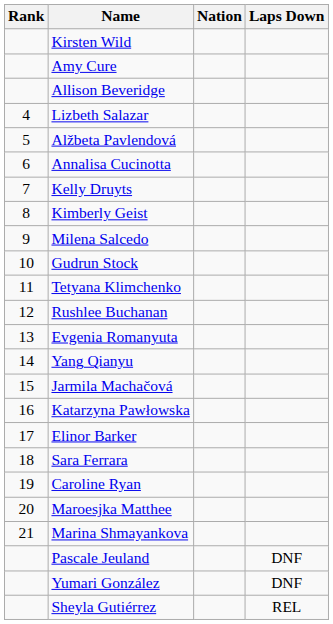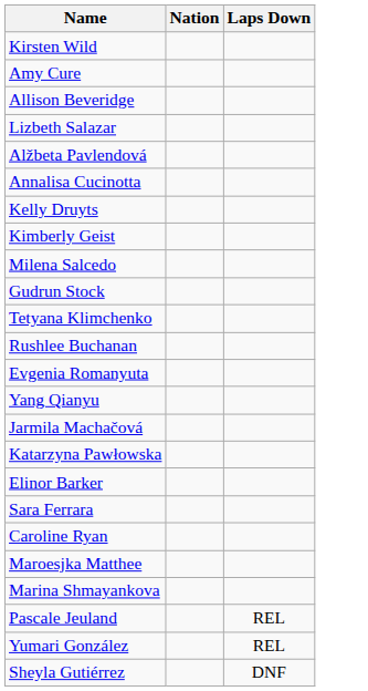- column: Rank | 4 | 5 | 6 | 7 | 8 | 9 | 10 | 11 | 12 | 13 | 14 | 15 | 16 | 17 | 18 | 19 | 20 | 21
Pascale Jeuland | Laps Down: DNF -> REL
Yumari González | Laps Down: DNF -> REL
Sheyla Gutiérrez | Laps Down: REL -> DNF
